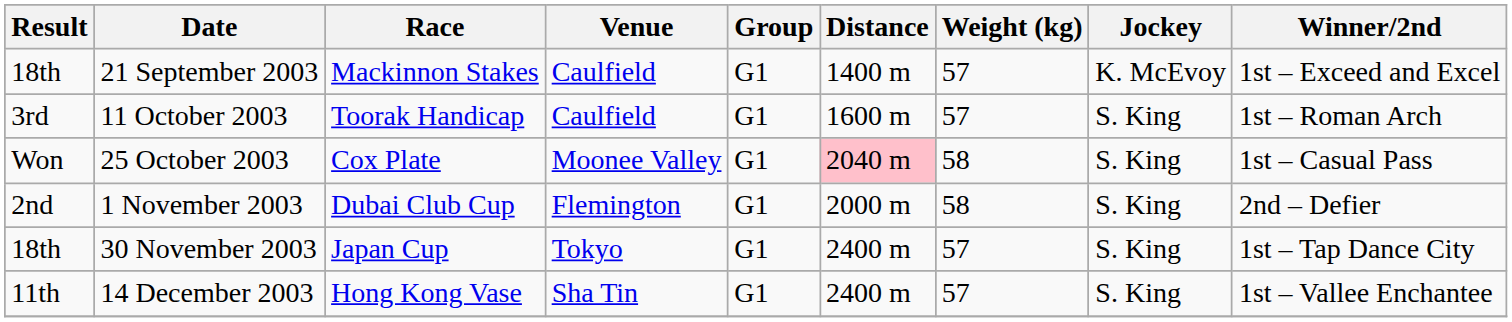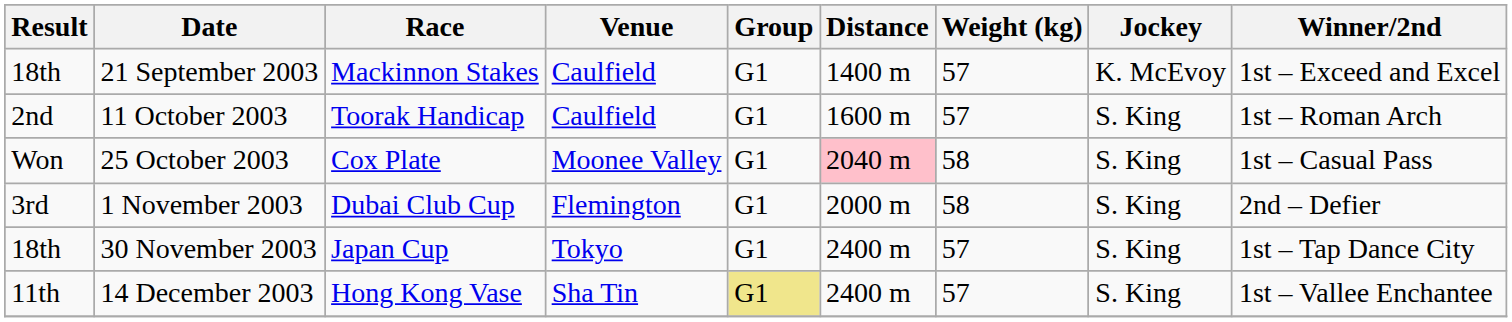11 October 2003 | Result: 3rd -> 2nd
1 November 2003 | Result: 2nd -> 3rd
14 December 2003 | Group: no background -> khaki background
